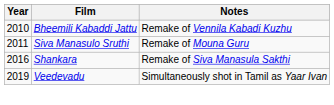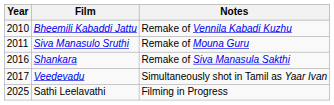Veedevadu | Year: 2019 -> 2017
+ row: 2025 | Sathi Leelavathi | Filming in Progress
